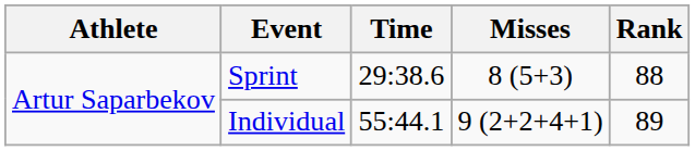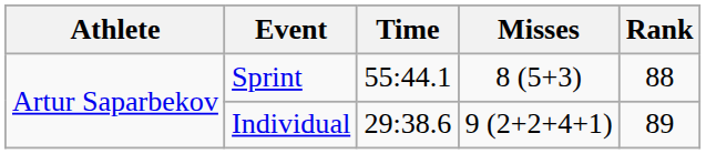Sprint | Time: 29:38.6 -> 55:44.1
Individual | Time: 55:44.1 -> 29:38.6
